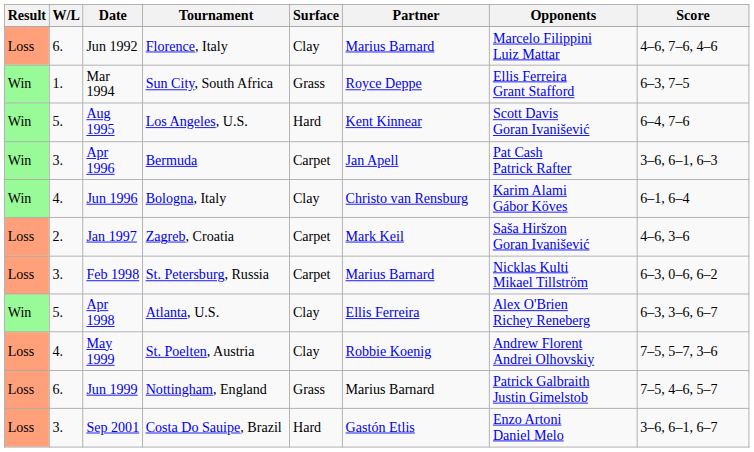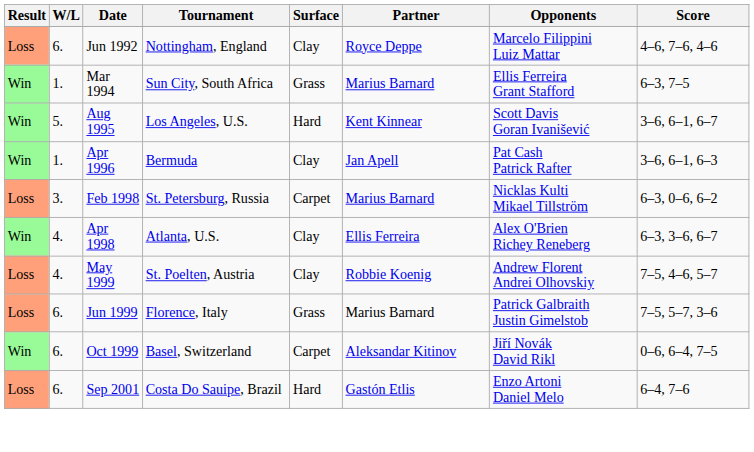Jun 1992 | Tournament: Florence, Italy -> Nottingham, England
Jun 1992 | Partner: Marius Barnard -> Royce Deppe
Mar 1994 | Partner: Royce Deppe -> Marius Barnard
Aug 1995 | Score: 6–4, 7–6 -> 3–6, 6–1, 6–7
Apr 1996 | W/L: 3. -> 1.
Apr 1996 | Surface: Carpet -> Clay
- row: Win | 4. | Jun 1996 | Bologna, Italy | Clay | Christo van Rensburg | Karim Alami Gábor Köves | 6–1, 6–4
- row: Loss | 2. | Jan 1997 | Zagreb, Croatia | Carpet | Mark Keil | Saša Hiršzon Goran Ivanišević | 4–6, 3–6
Apr 1998 | W/L: 5. -> 4.
May 1999 | Score: 7–5, 5–7, 3–6 -> 7–5, 4–6, 5–7
Jun 1999 | Tournament: Nottingham, England -> Florence, Italy
Jun 1999 | Score: 7–5, 4–6, 5–7 -> 7–5, 5–7, 3–6
+ row: Win | 6. | Oct 1999 | Basel, Switzerland | Carpet | Aleksandar Kitinov | Jiří Novák David Rikl | 0–6, 6–4, 7–5
Sep 2001 | W/L: 3. -> 6.
Sep 2001 | Score: 3–6, 6–1, 6–7 -> 6–4, 7–6
